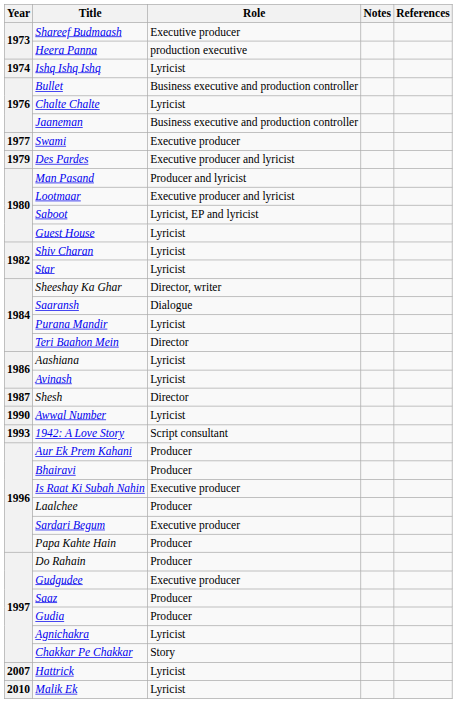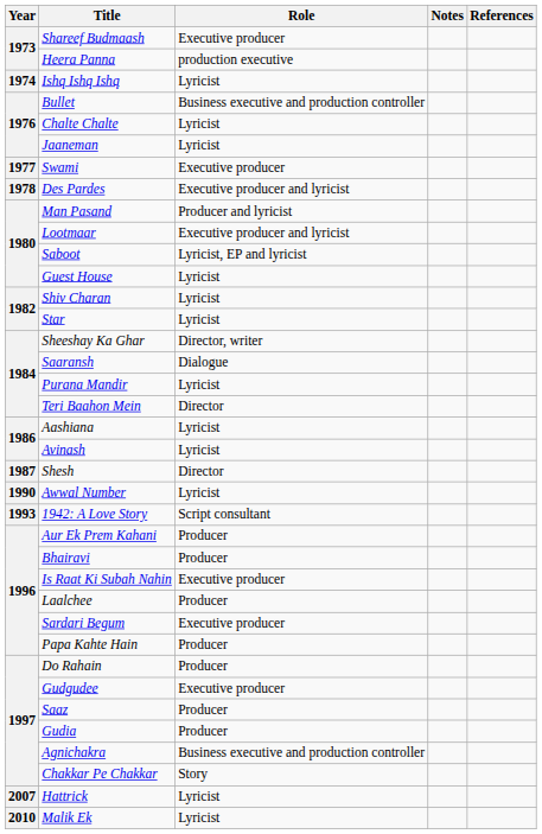Jaaneman | Role: Business executive and production controller -> Lyricist
Des Pardes | Year: 1979 -> 1978
Agnichakra | Role: Lyricist -> Business executive and production controller
